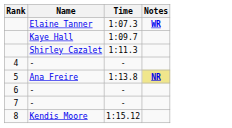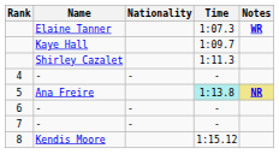+ column: Nationality | - | - | -
5 | Time: no background -> paleturquoise background
